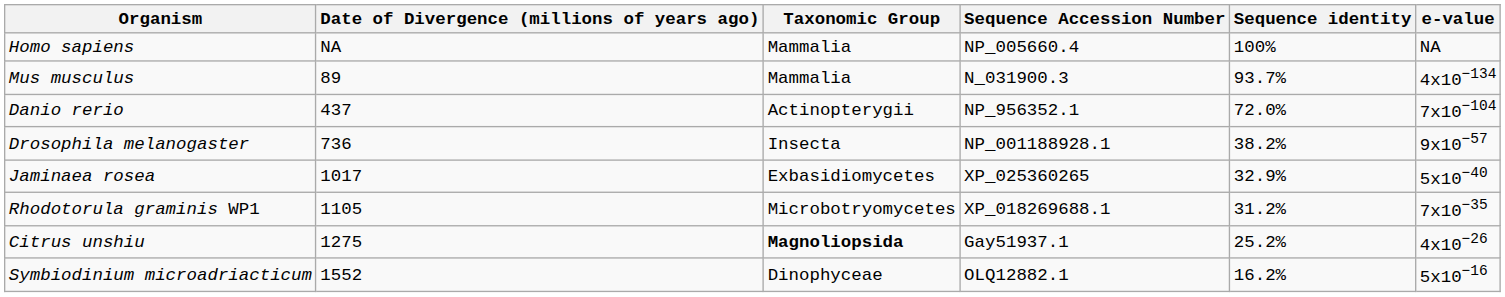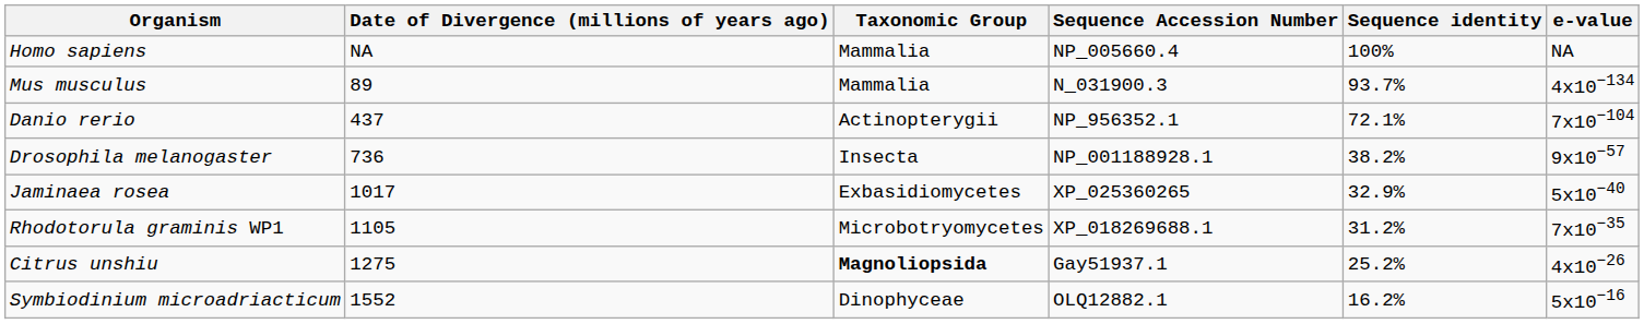Danio rerio | Sequence identity: 72.0% -> 72.1%
